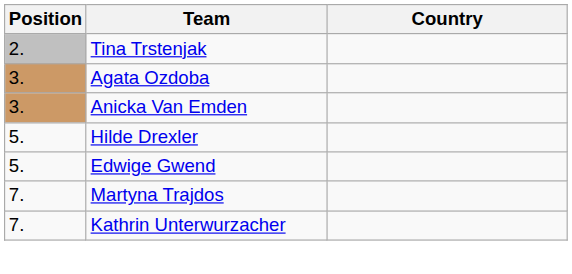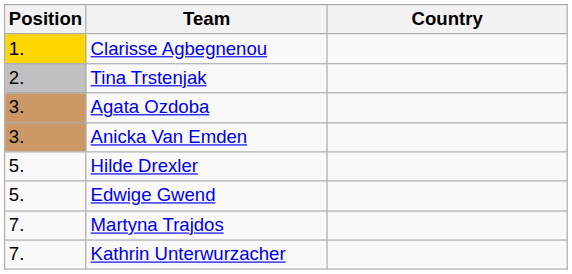+ row: 1. | Clarisse Agbegnenou
